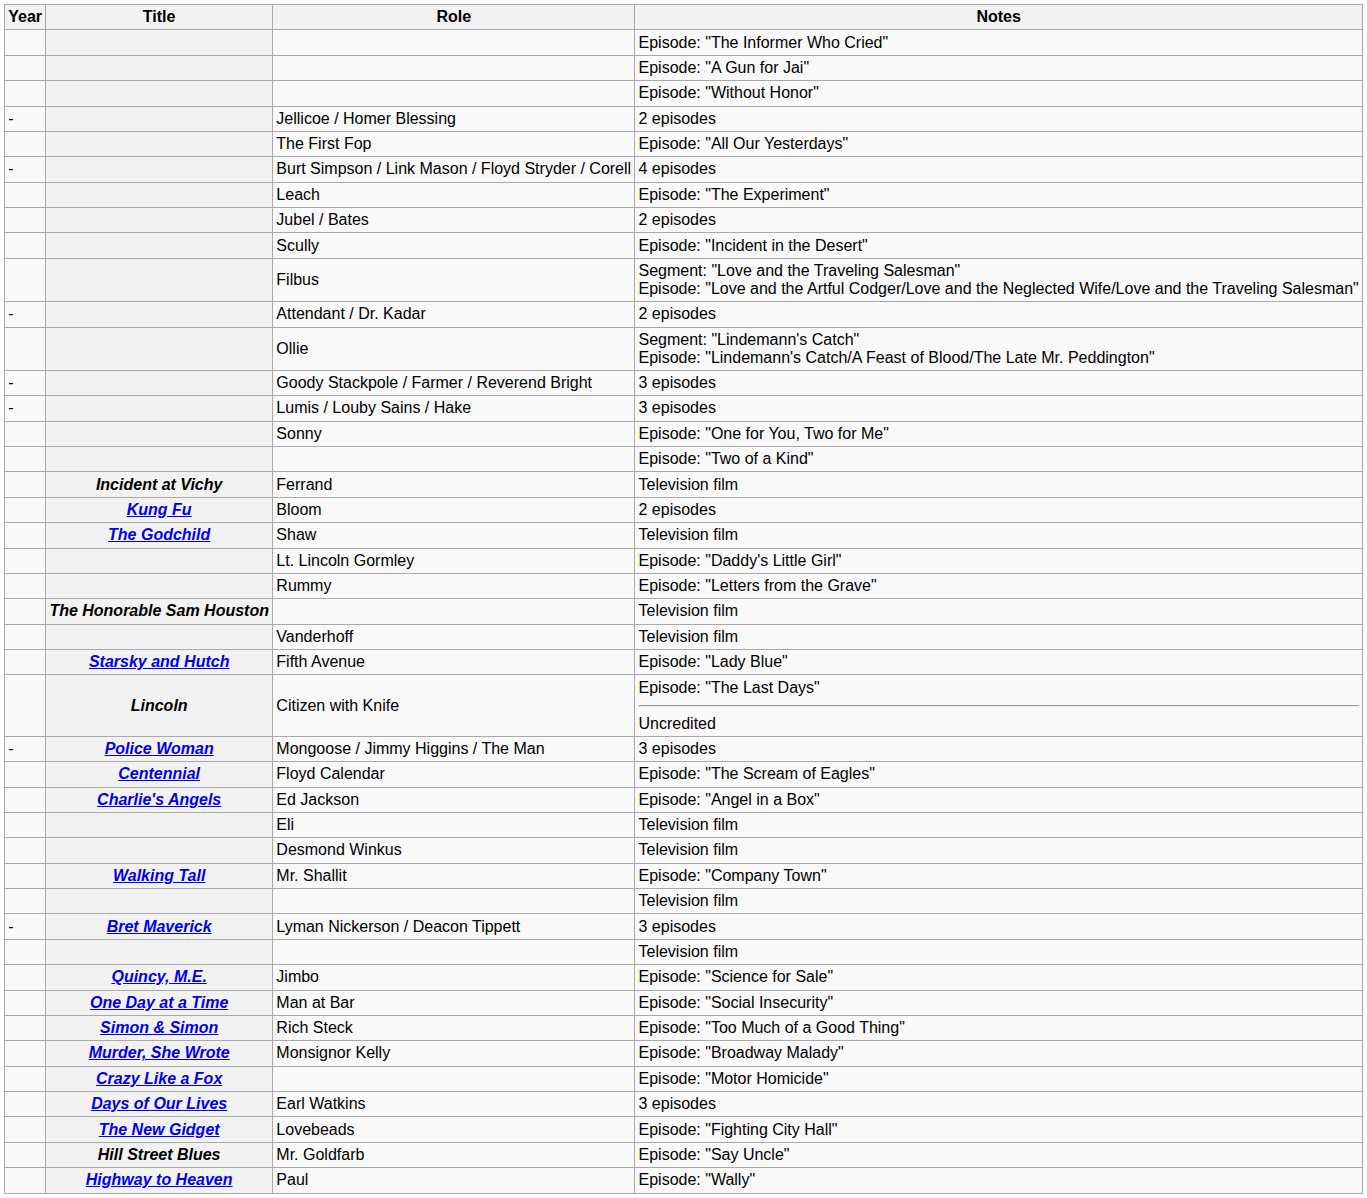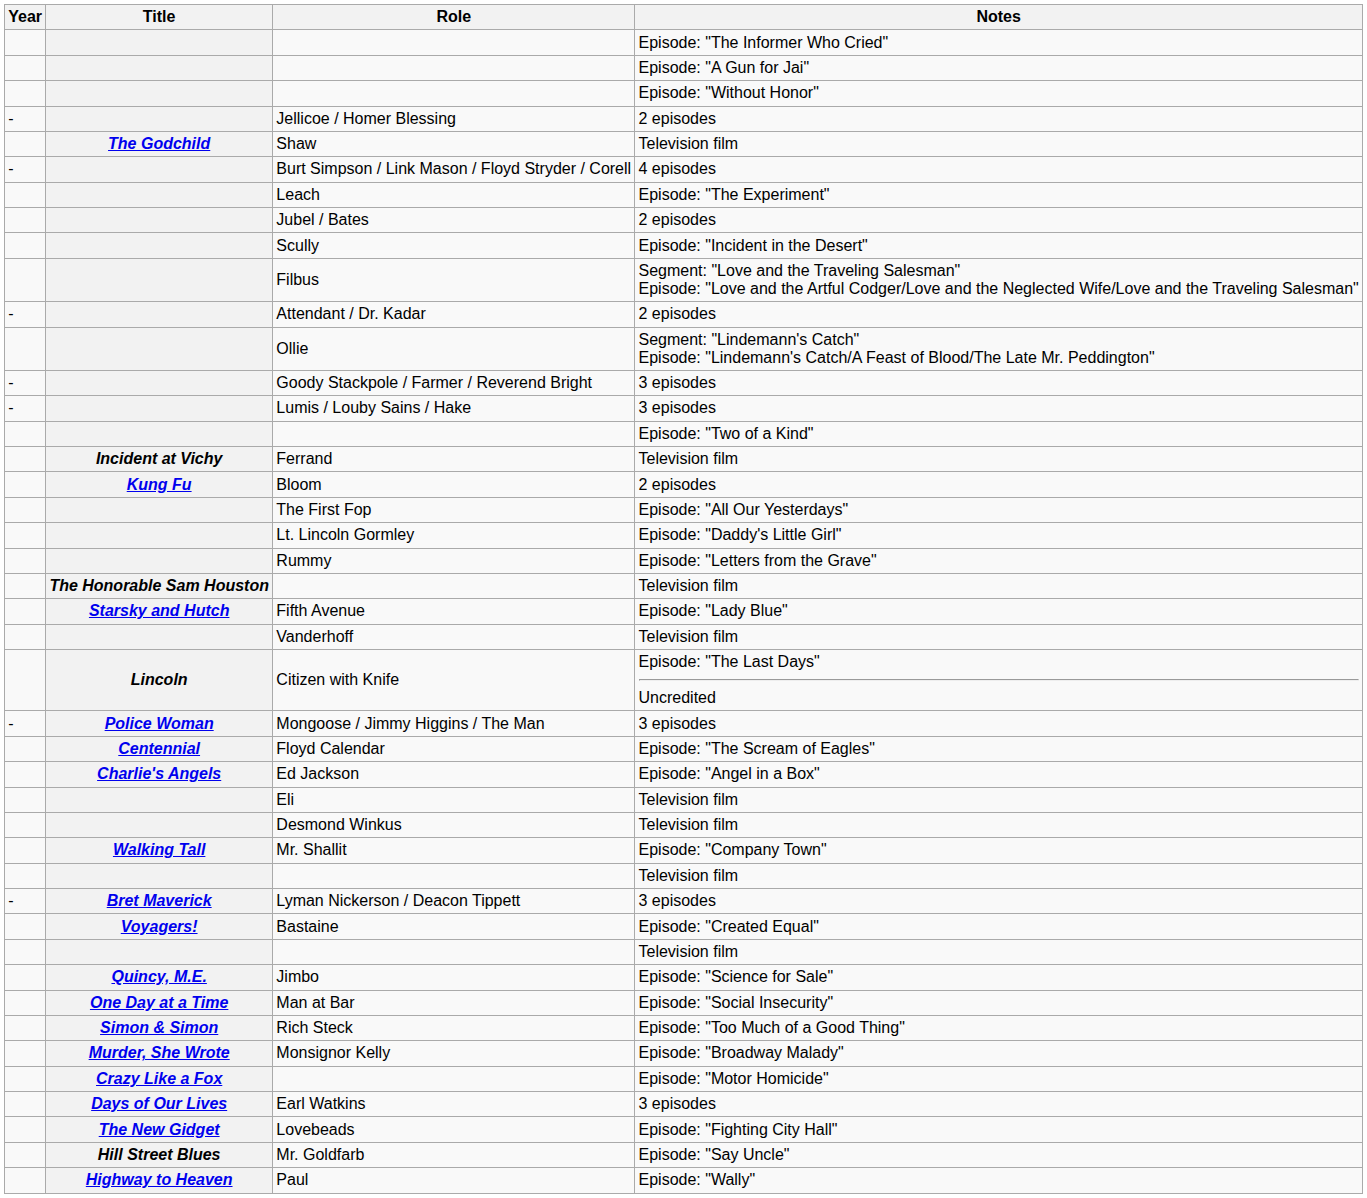rows swapped: The First Fop <-> Shaw
- row: Sonny | Episode: "One for You, Two for Me"
rows swapped: Vanderhoff <-> Fifth Avenue
+ row: Voyagers! | Bastaine | Episode: "Created Equal"
